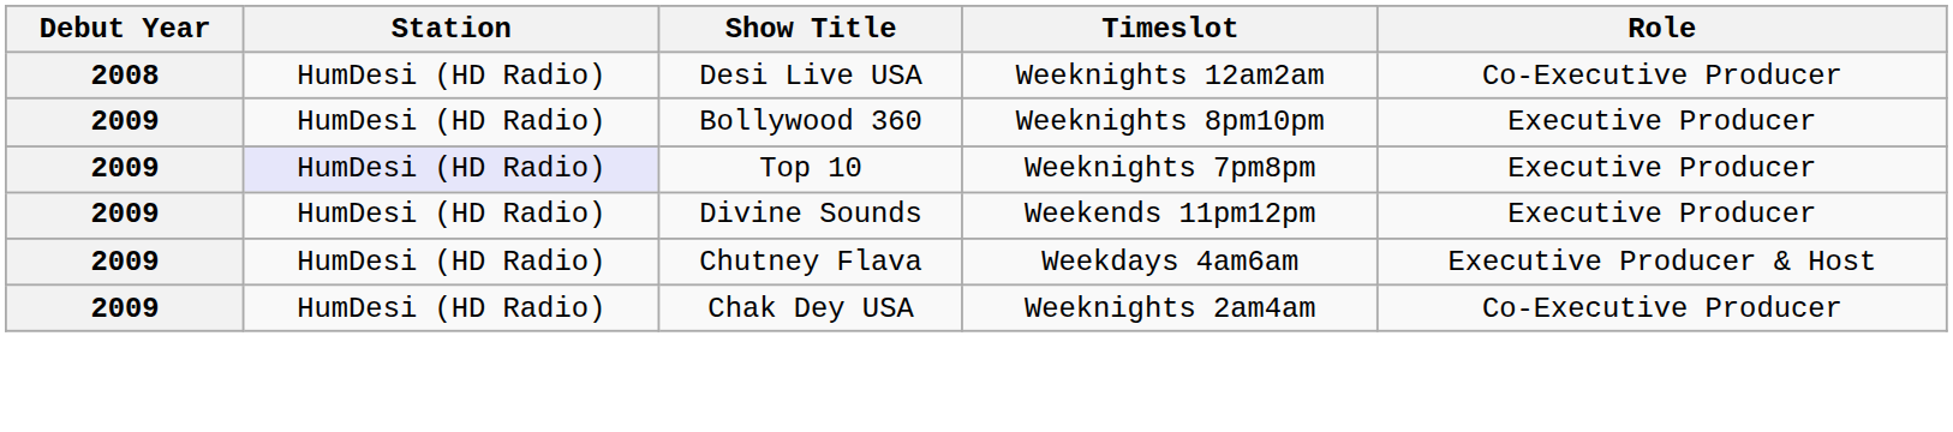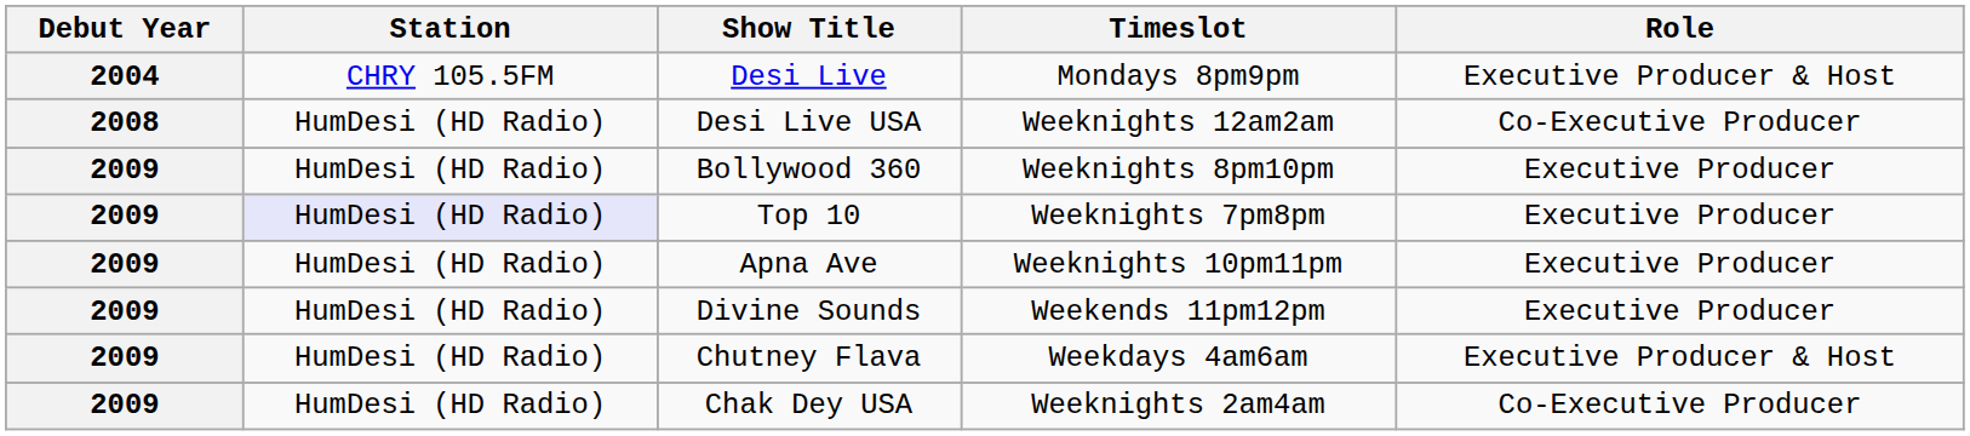+ row: 2004 | CHRY 105.5FM | Desi Live | Mondays 8pm9pm | Executive Producer & Host
+ row: 2009 | HumDesi (HD Radio) | Apna Ave | Weeknights 10pm11pm | Executive Producer
